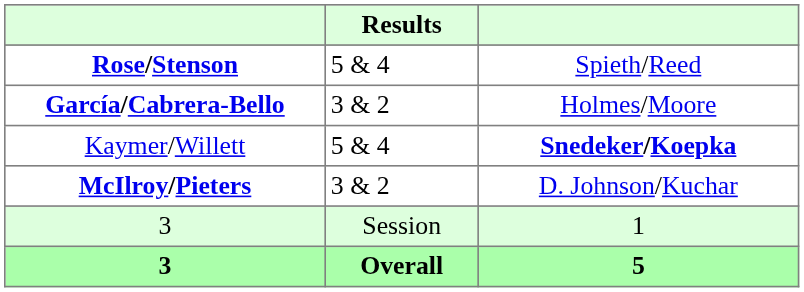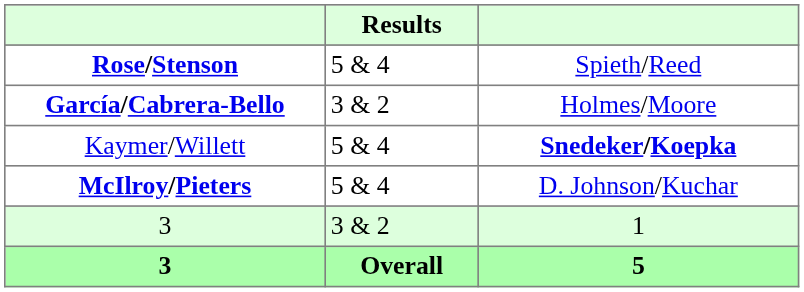McIlroy/Pieters | Results: 3 & 2 -> 5 & 4
3 / 1 | Results: Session -> 3 & 2
